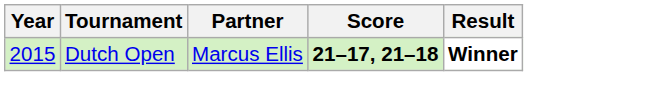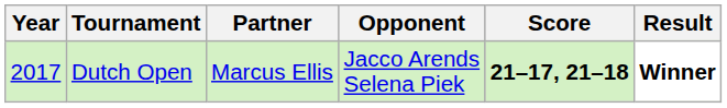+ column: Opponent | Jacco Arends Selena Piek
Dutch Open | Year: 2015 -> 2017
